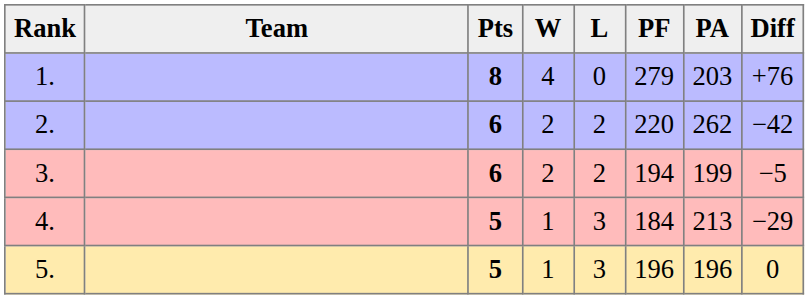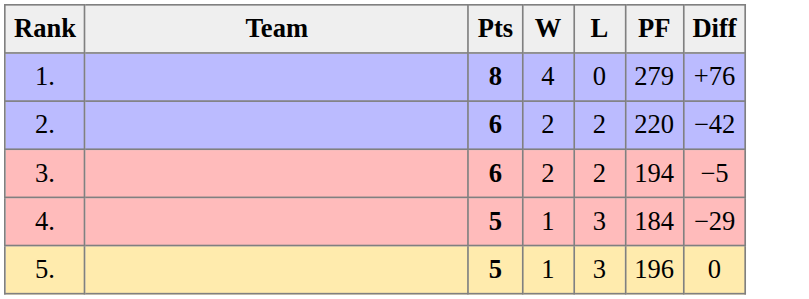- column: PA | 203 | 262 | 199 | 213 | 196
